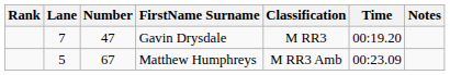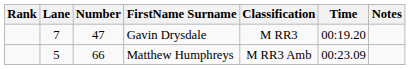Matthew Humphreys | Number: 67 -> 66
